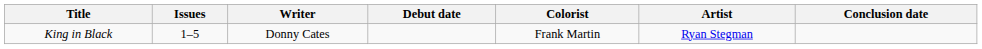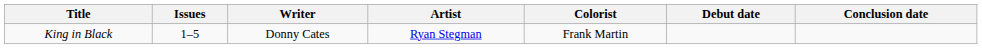columns swapped: Artist <-> Debut date
